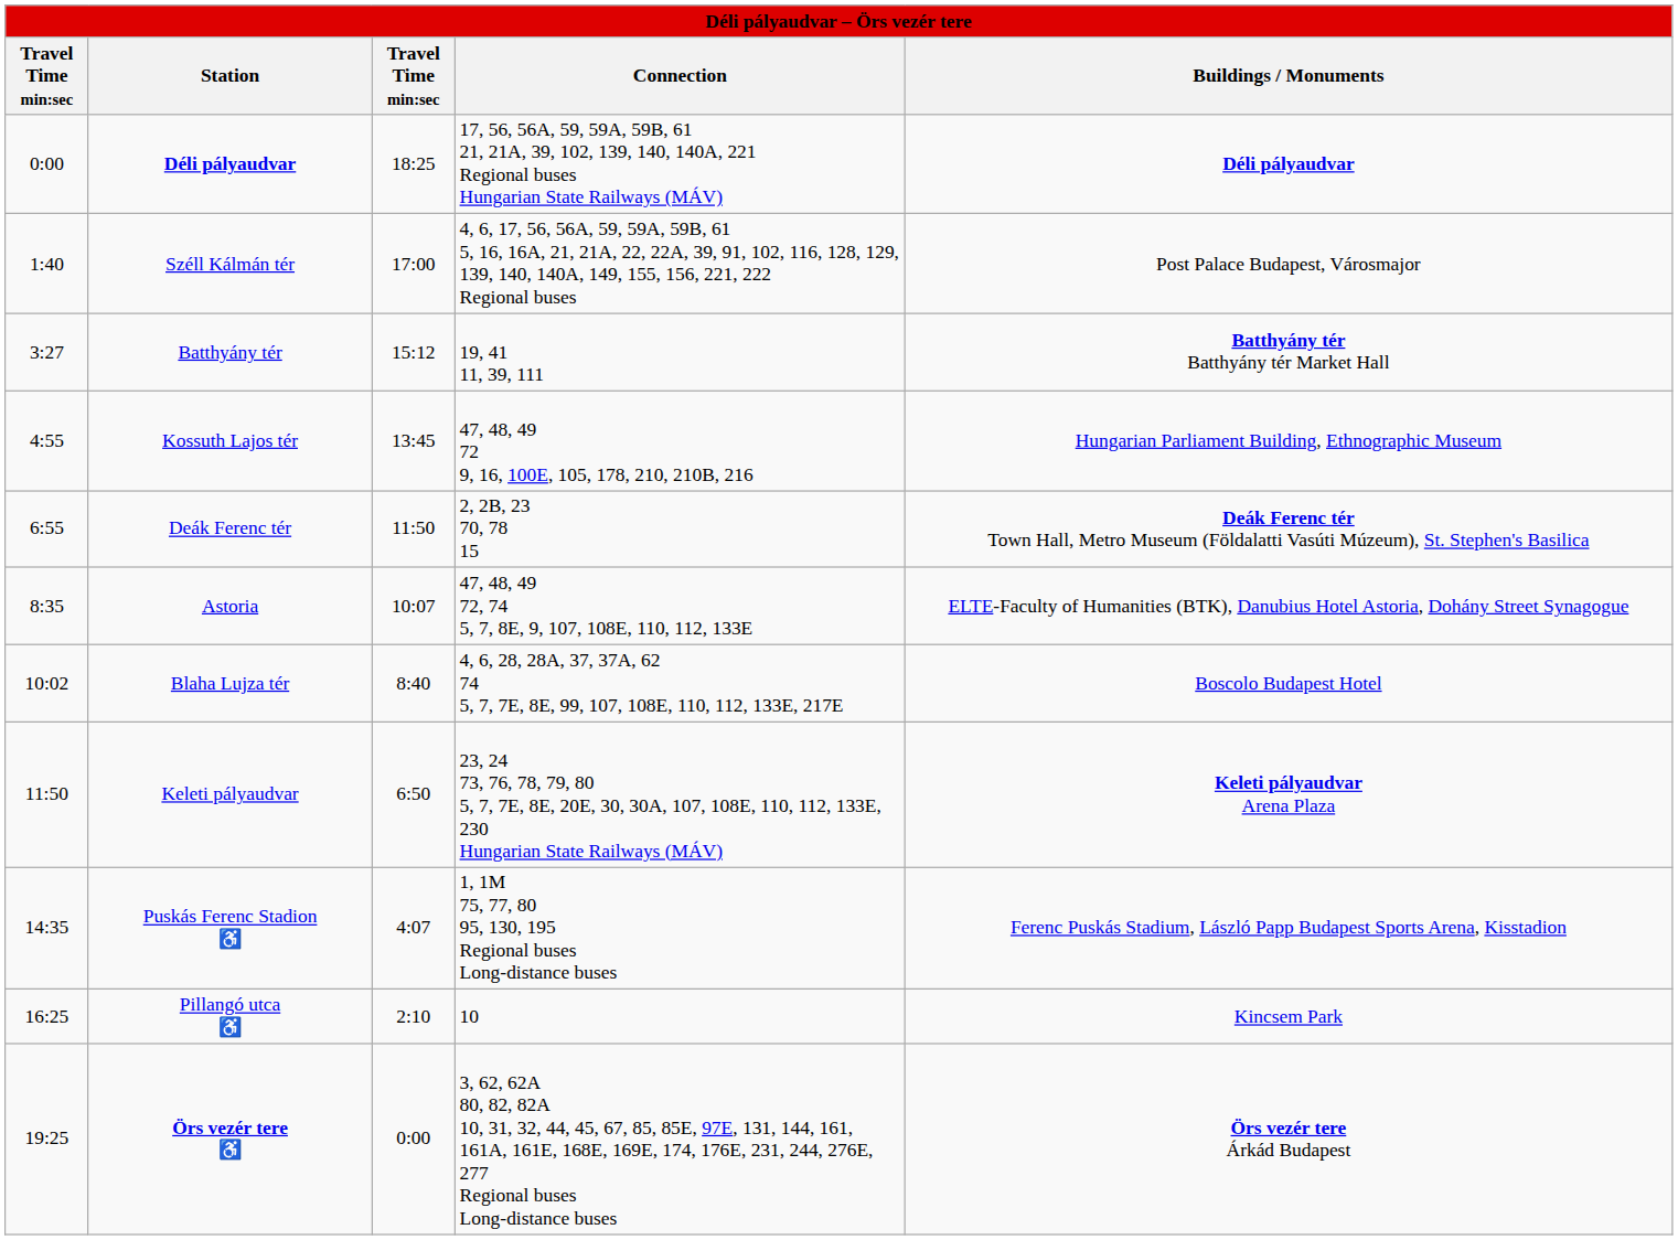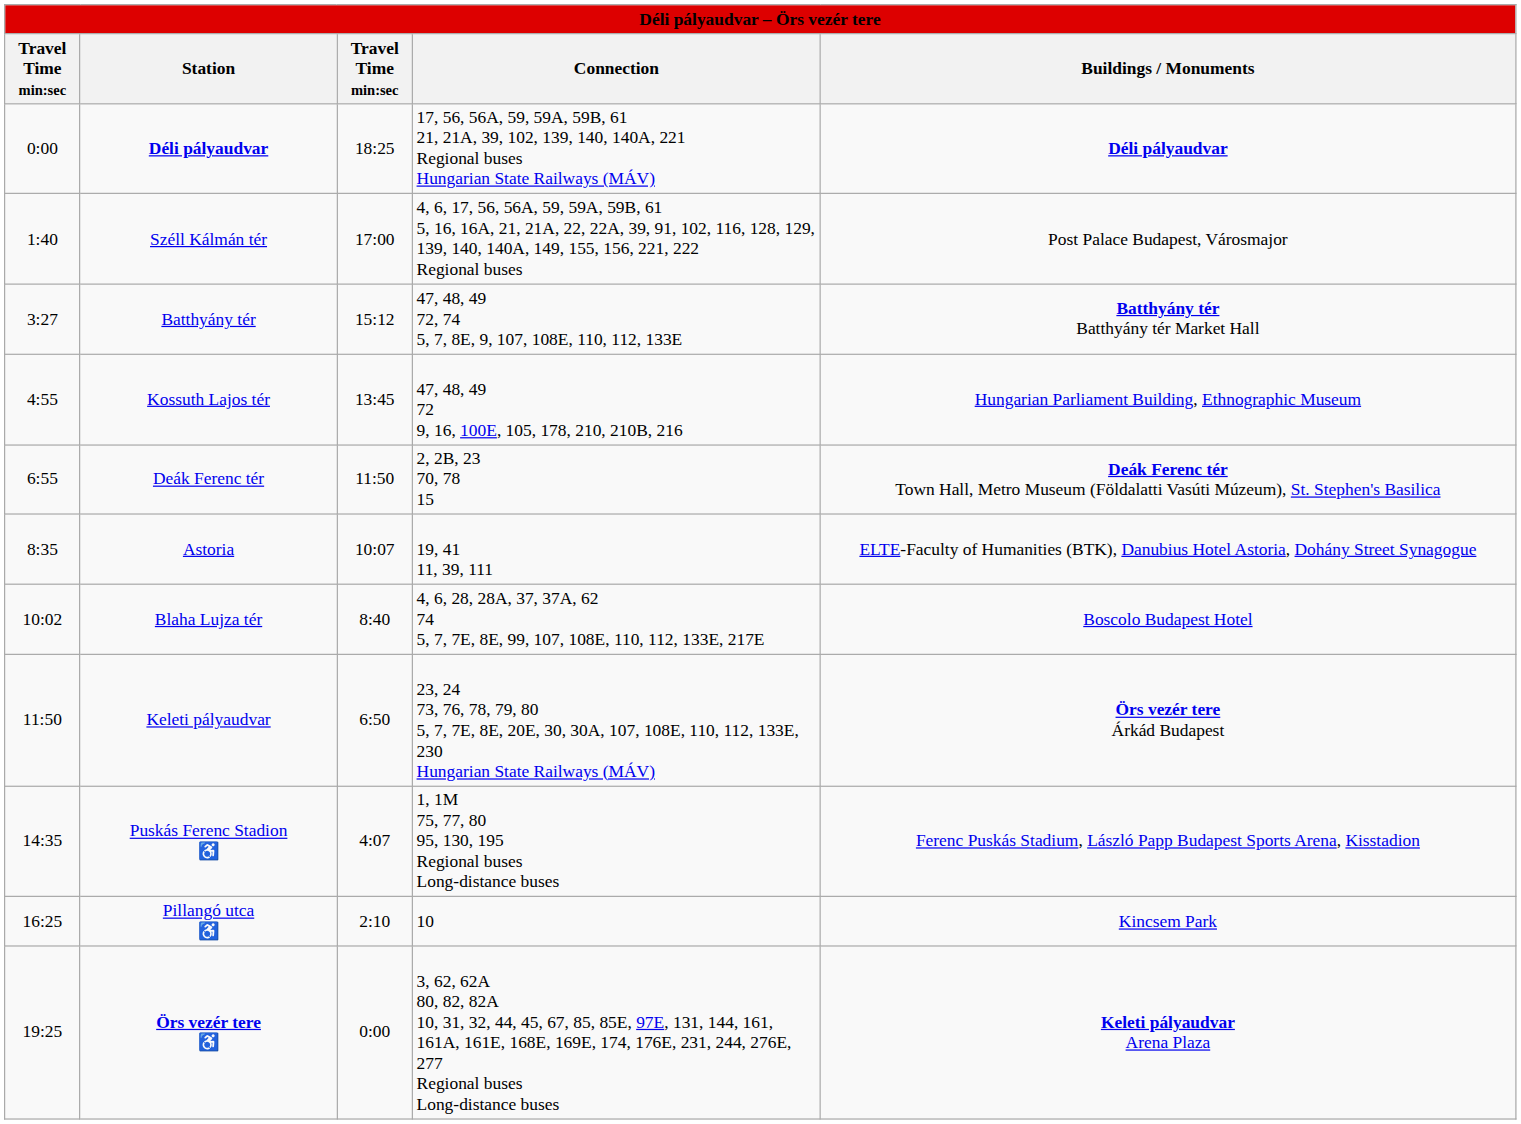Batthyány tér | Connection: 19, 41 11, 39, 111 -> 47, 48, 49 72, 74 5, 7, 8E, 9, 107, 108E, 110, 112, 133E
Astoria | Connection: 47, 48, 49 72, 74 5, 7, 8E, 9, 107, 108E, 110, 112, 133E -> 19, 41 11, 39, 111
Keleti pályaudvar | Buildings / Monuments: Keleti pályaudvar Arena Plaza -> Örs vezér tere Árkád Budapest
Örs vezér tere ♿ | Buildings / Monuments: Örs vezér tere Árkád Budapest -> Keleti pályaudvar Arena Plaza
